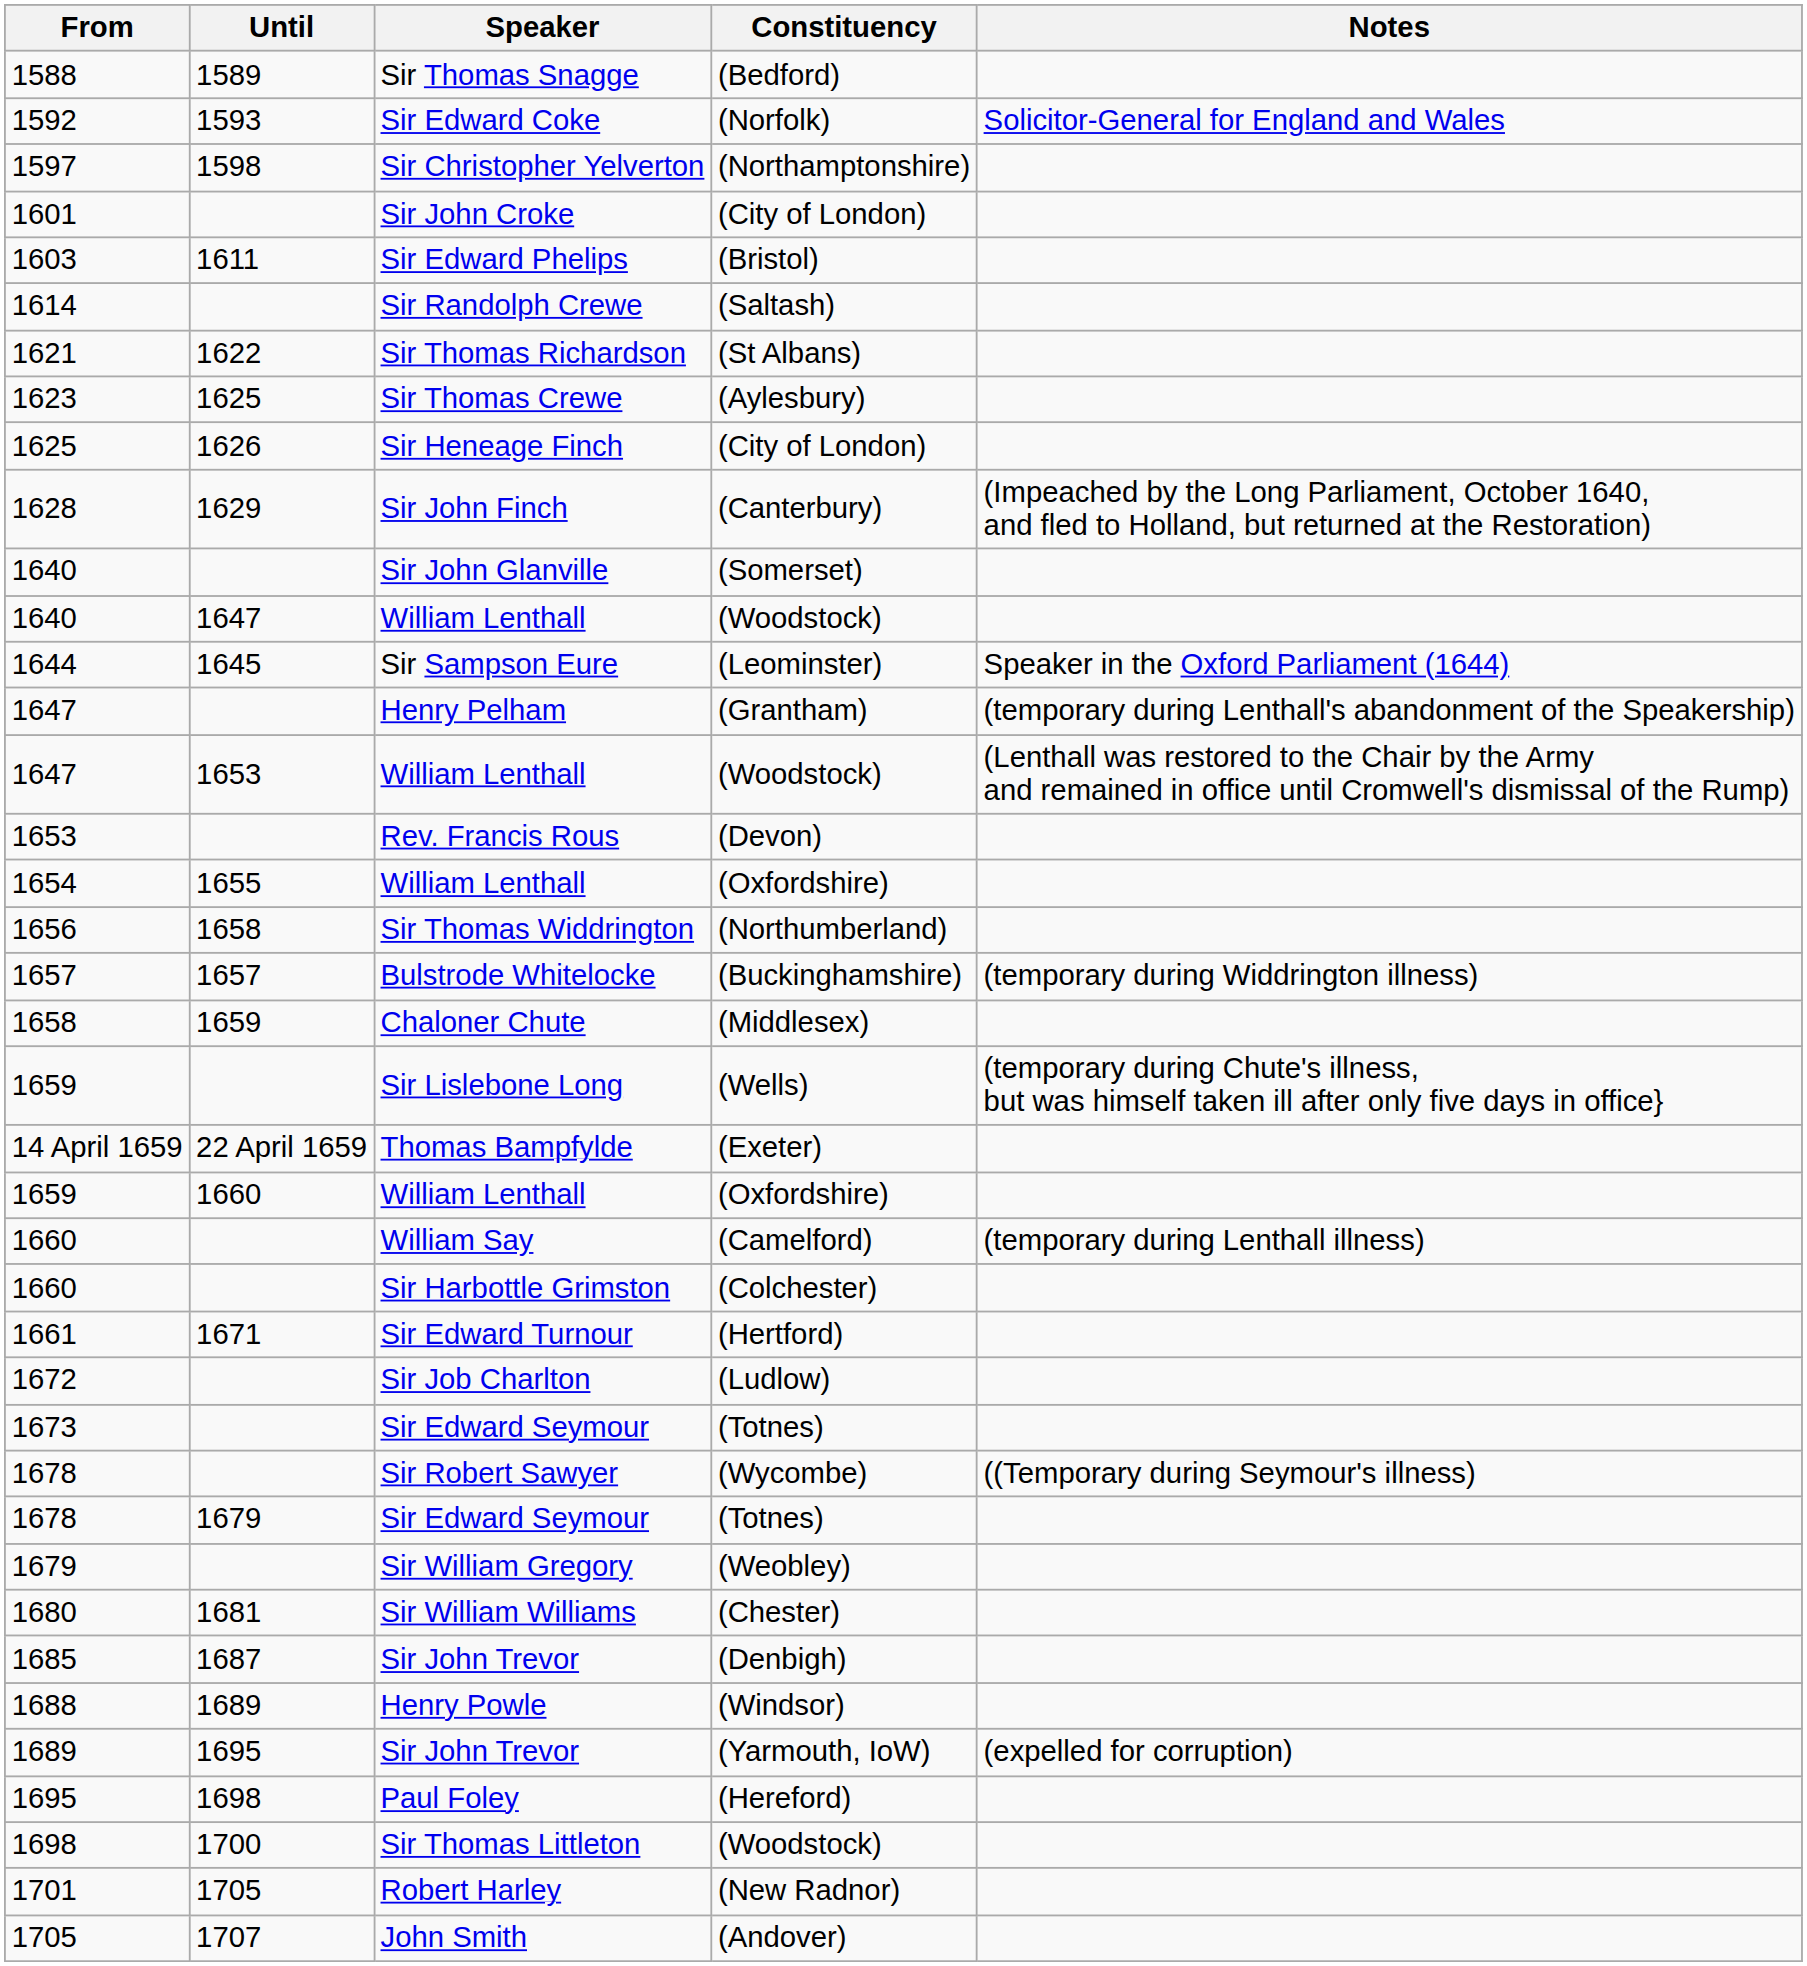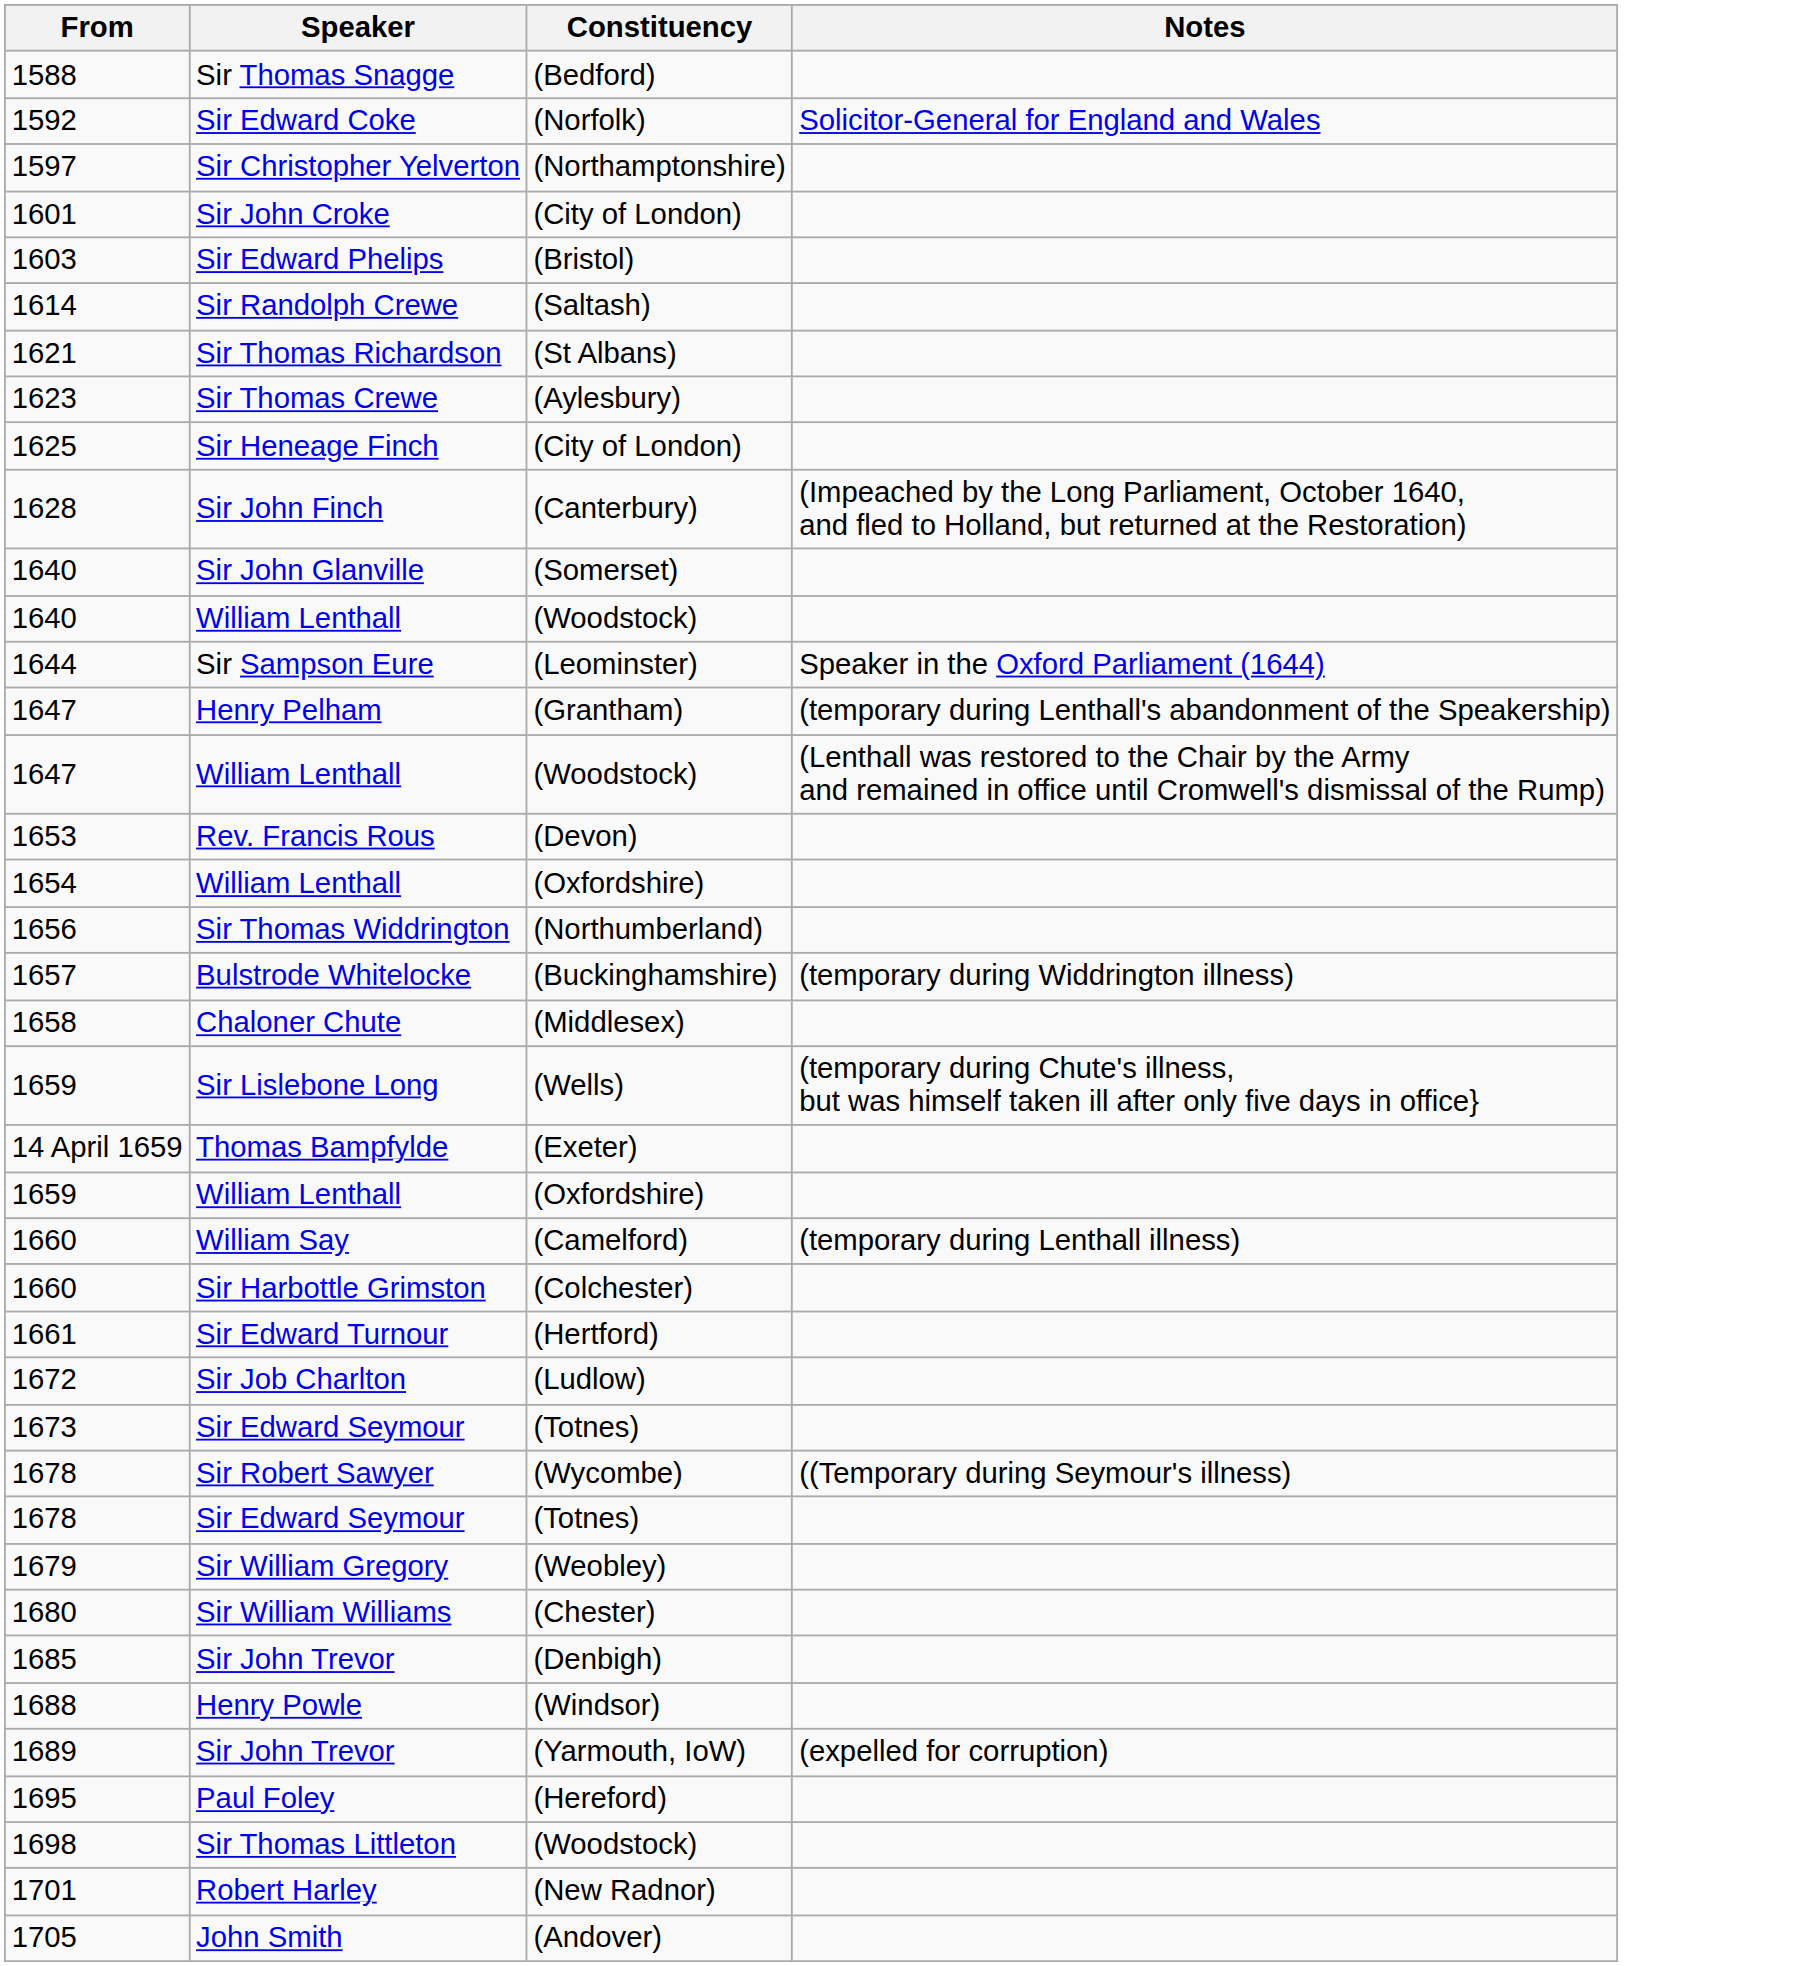- column: Until | 1589 | 1593 | 1598 | 1611 | 1622 | 1625 | 1626 | 1629 | 1647 | 1645 | 1653 | 1655 | 1658 | 1657 | 1659 | 22 April 1659 | 1660 | 1671 | 1679 | 1681 | 1687 | 1689 | 1695 | 1698 | 1700 | 1705 | 1707
